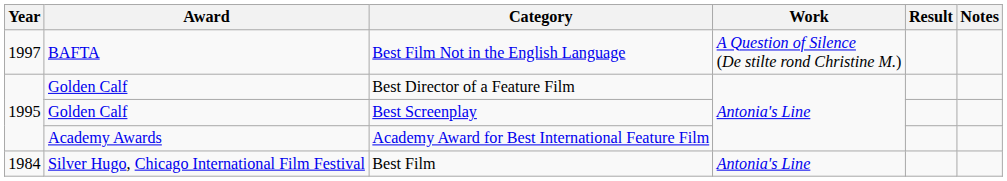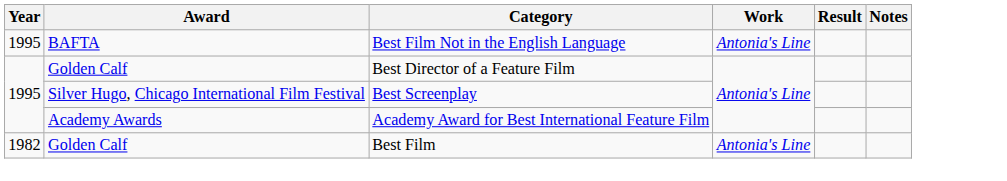Best Film Not in the English Language | Year: 1997 -> 1995
Best Film Not in the English Language | Work: A Question of Silence (De stilte rond Christine M.) -> Antonia's Line
Best Screenplay | Award: Golden Calf -> Silver Hugo, Chicago International Film Festival
Best Film | Year: 1984 -> 1982
Best Film | Award: Silver Hugo, Chicago International Film Festival -> Golden Calf
